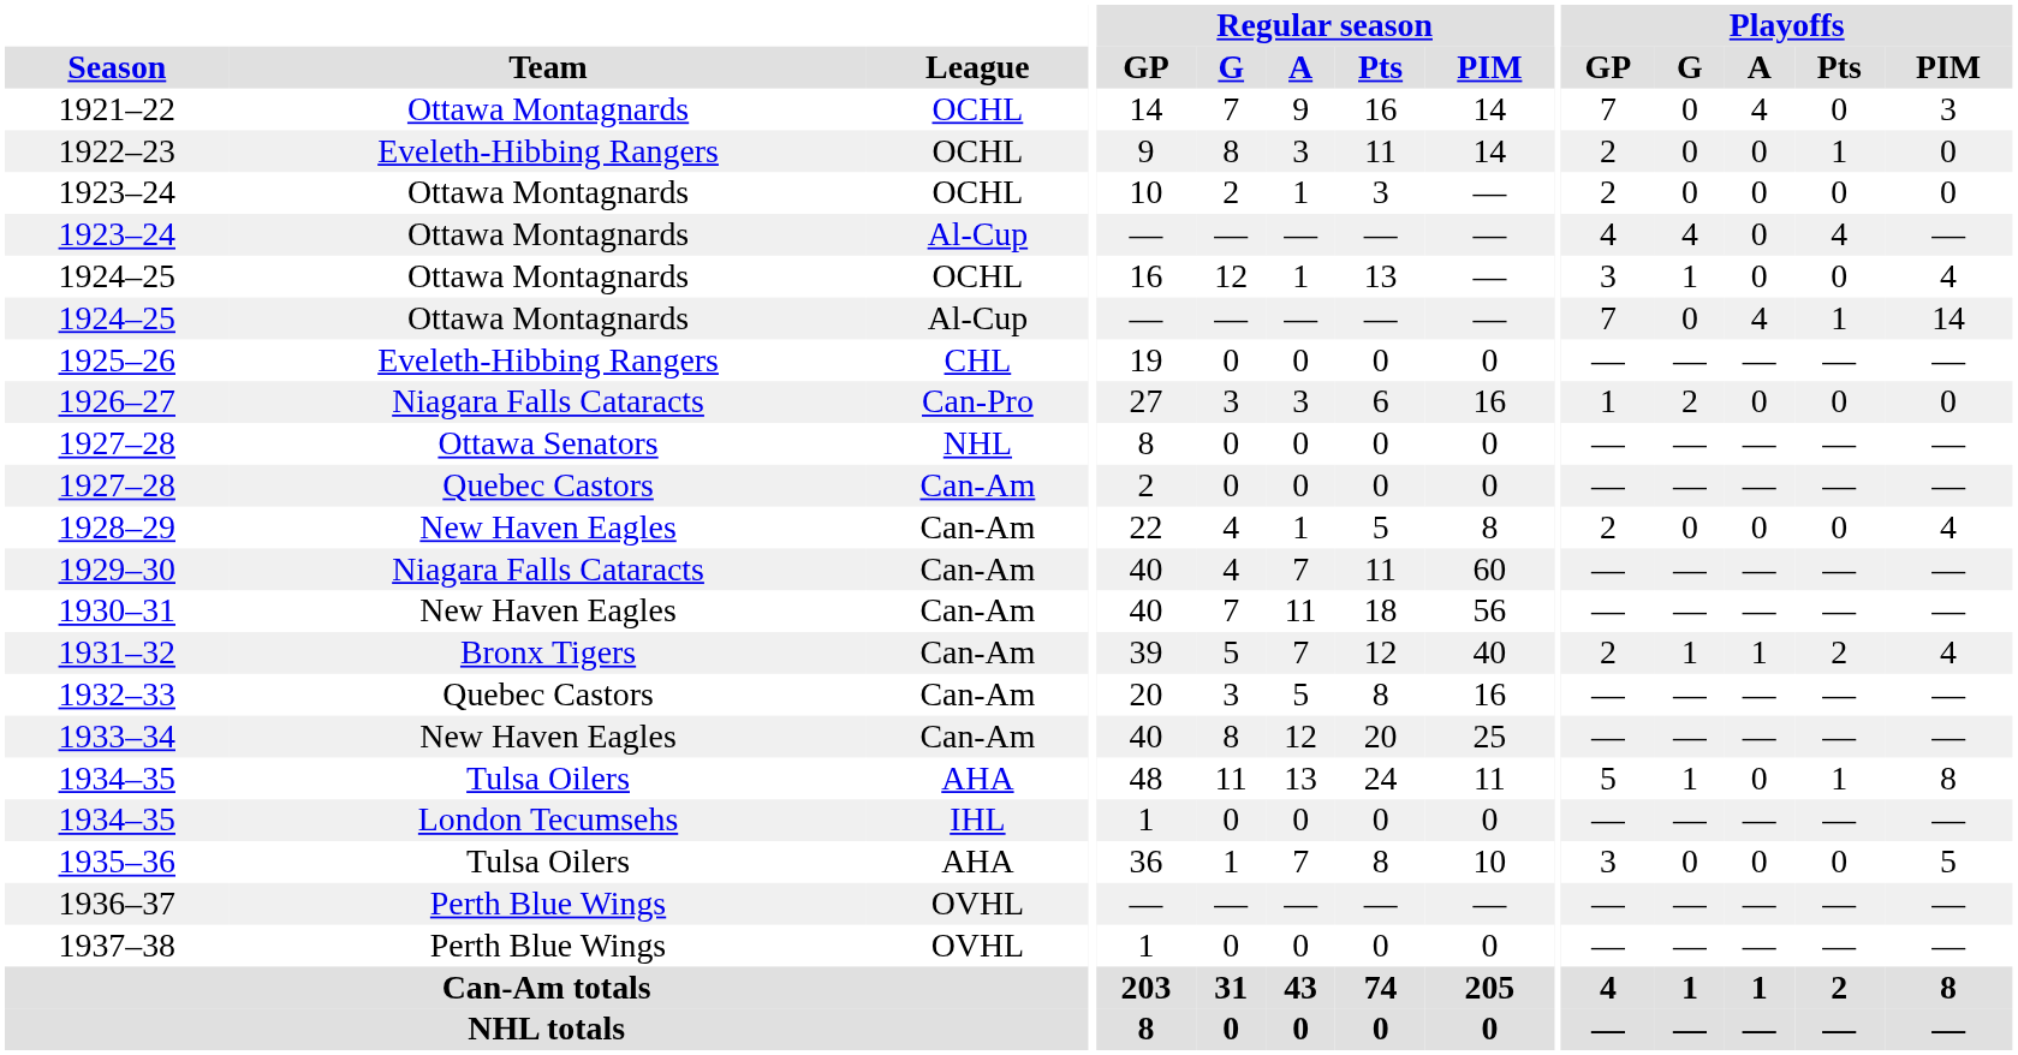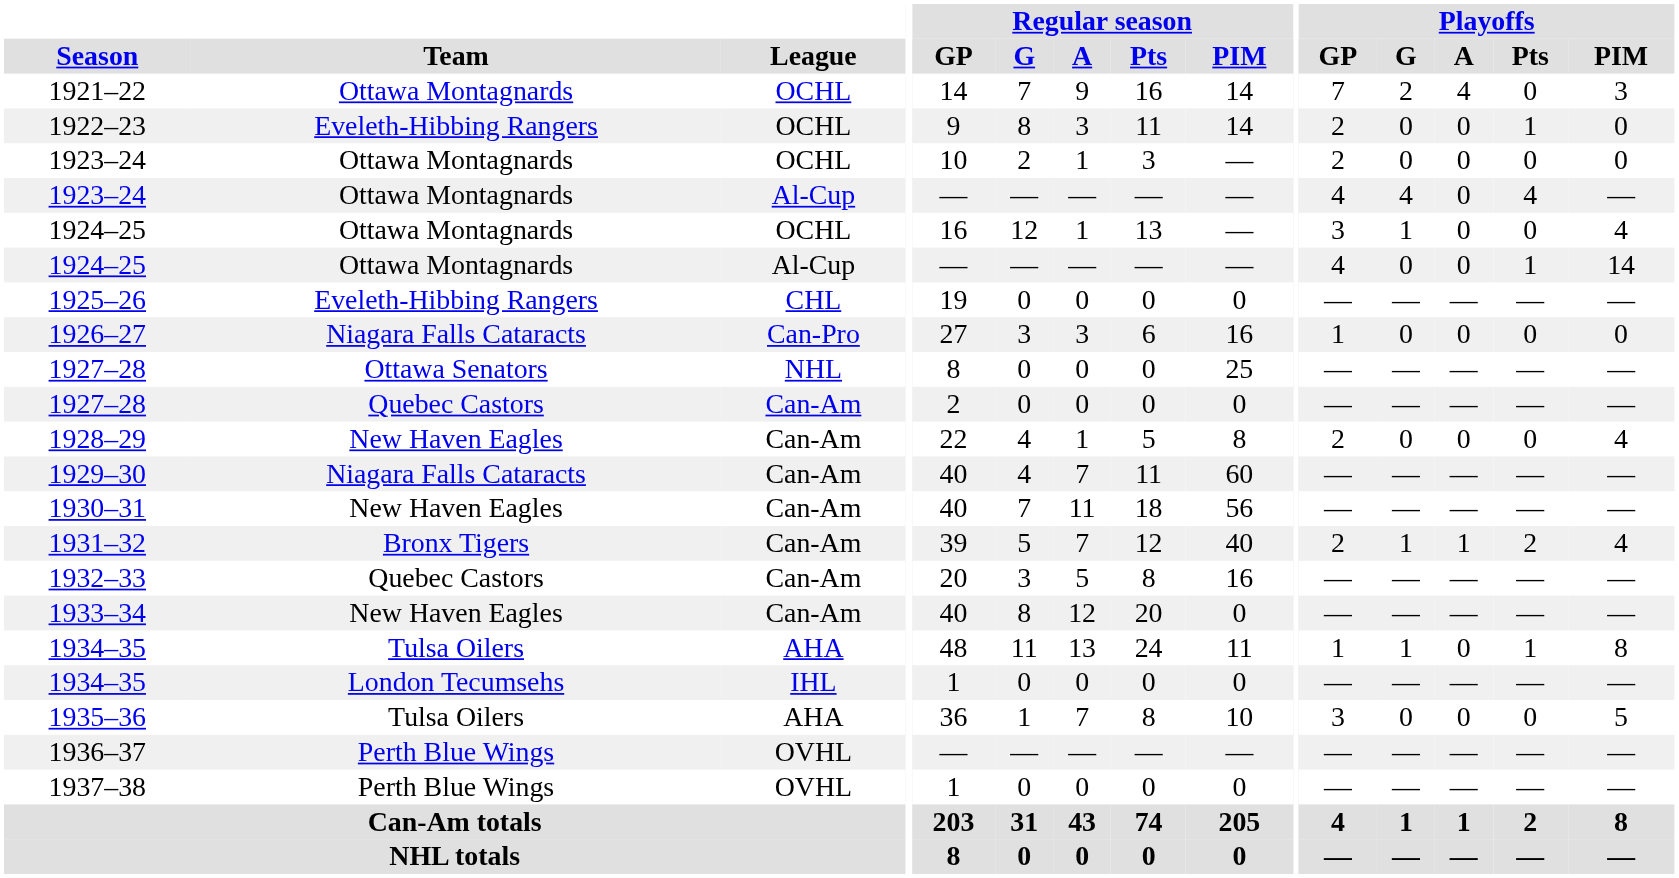1921–22 | Playoffs / G: 0 -> 2
1924–25 / Al-Cup | Playoffs / GP: 7 -> 4
1924–25 / Al-Cup | Playoffs / A: 4 -> 0
1926–27 | Playoffs / G: 2 -> 0
1927–28 / NHL | Regular season / PIM: 0 -> 25
1933–34 | Regular season / PIM: 25 -> 0
1934–35 / AHA | Playoffs / GP: 5 -> 1
